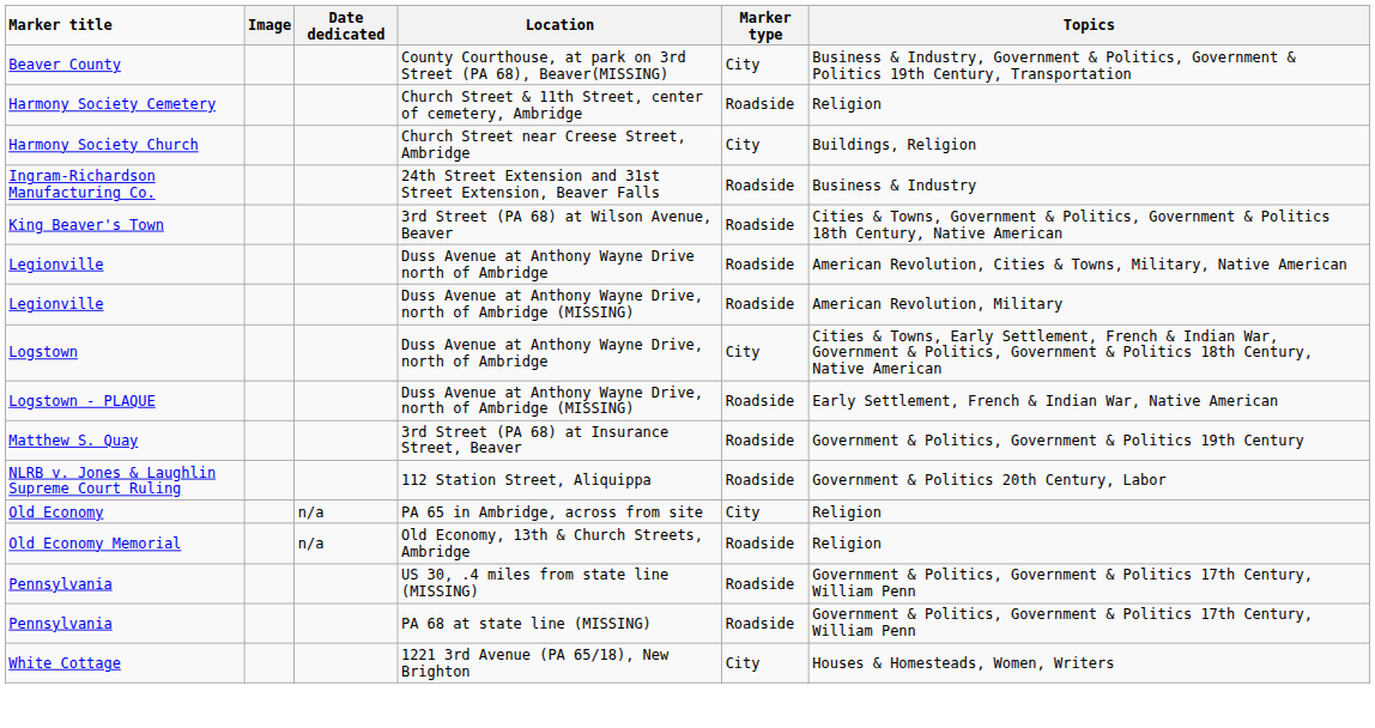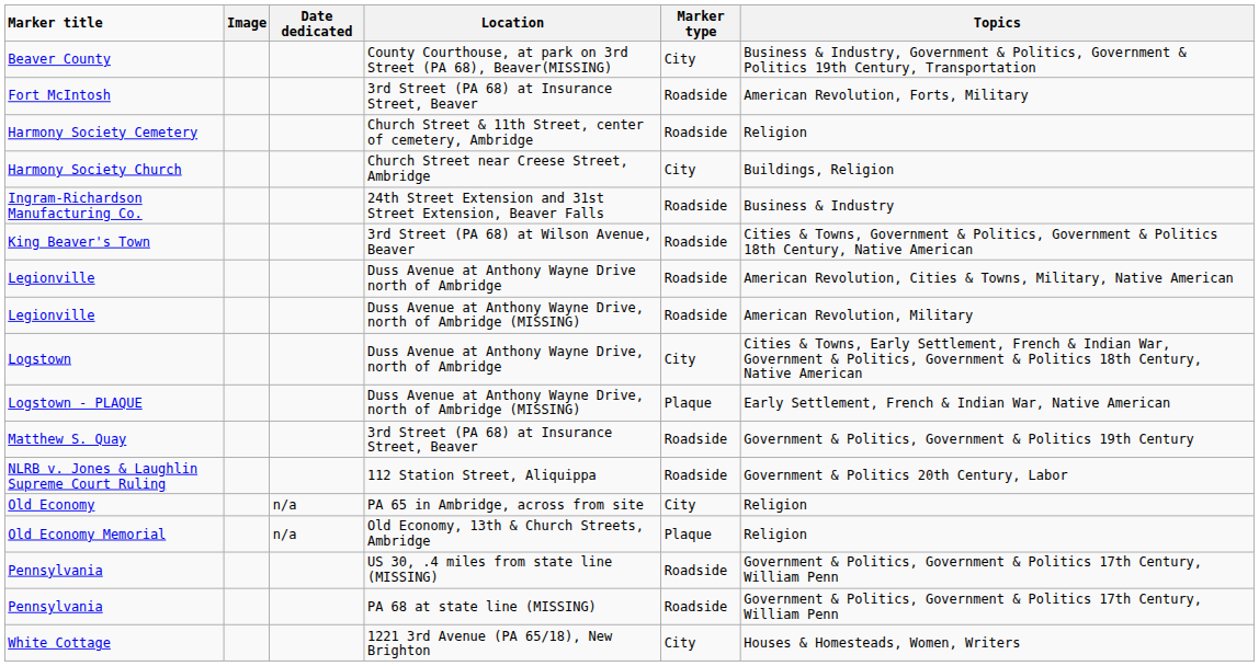+ row: Fort McIntosh | 3rd Street (PA 68) at Insurance Street, Beaver | Roadside | American Revolution, Forts, Military
Logstown - PLAQUE | Marker type: Roadside -> Plaque
Old Economy Memorial | Marker type: Roadside -> Plaque
